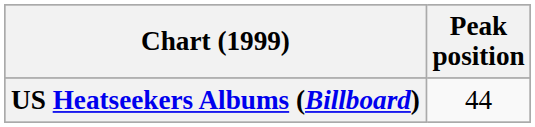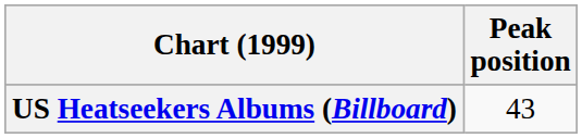US Heatseekers Albums (Billboard) | Peak position: 44 -> 43
